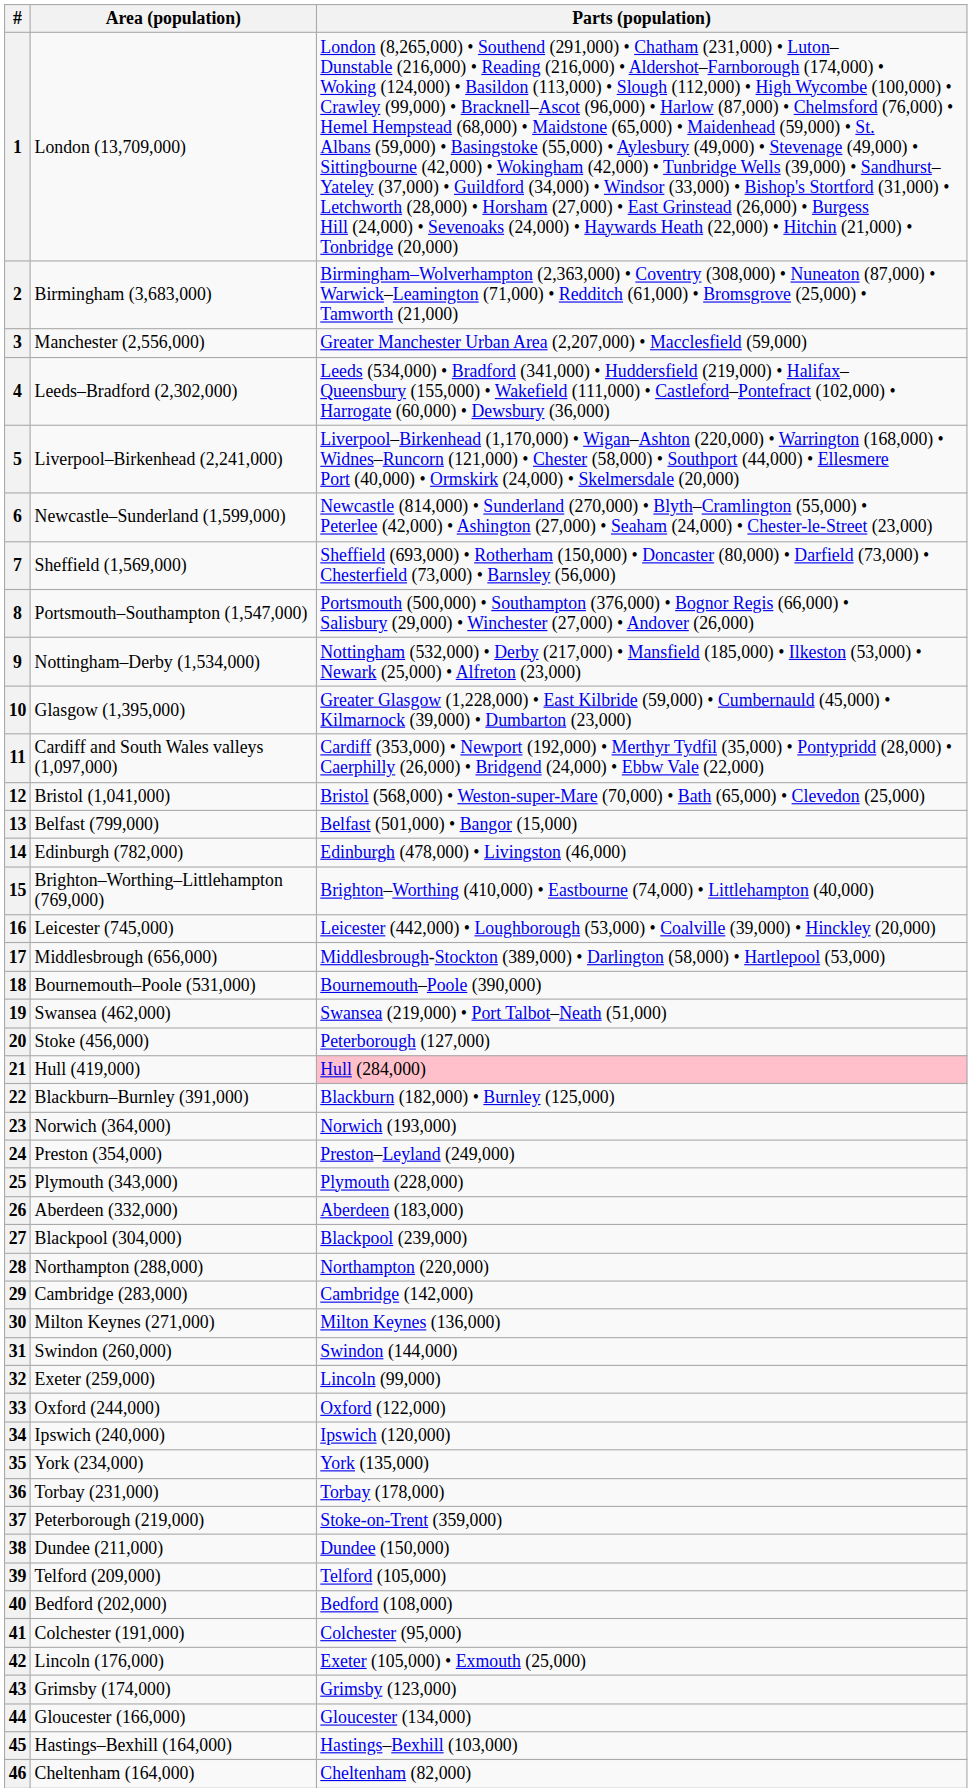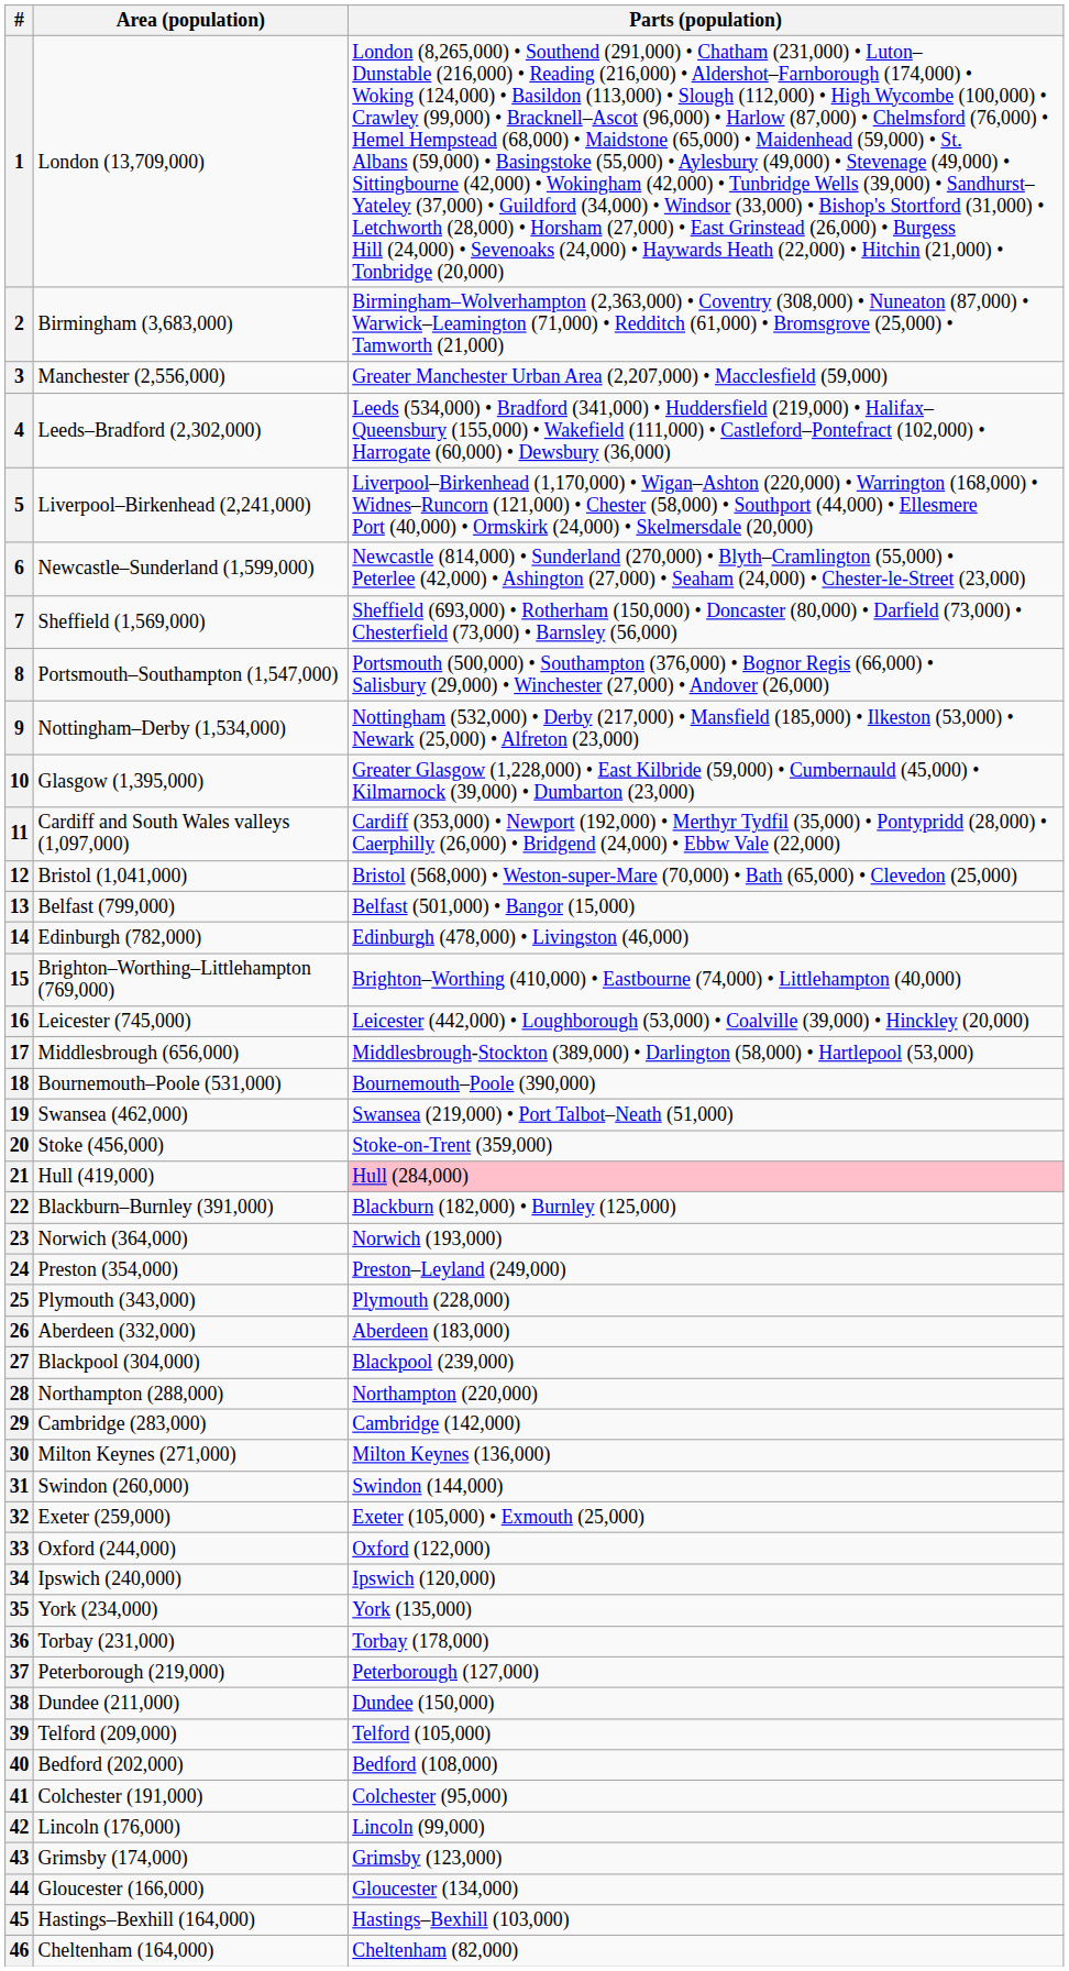20 | Parts (population): Peterborough (127,000) -> Stoke-on-Trent (359,000)
32 | Parts (population): Lincoln (99,000) -> Exeter (105,000) • Exmouth (25,000)
37 | Parts (population): Stoke-on-Trent (359,000) -> Peterborough (127,000)
42 | Parts (population): Exeter (105,000) • Exmouth (25,000) -> Lincoln (99,000)
